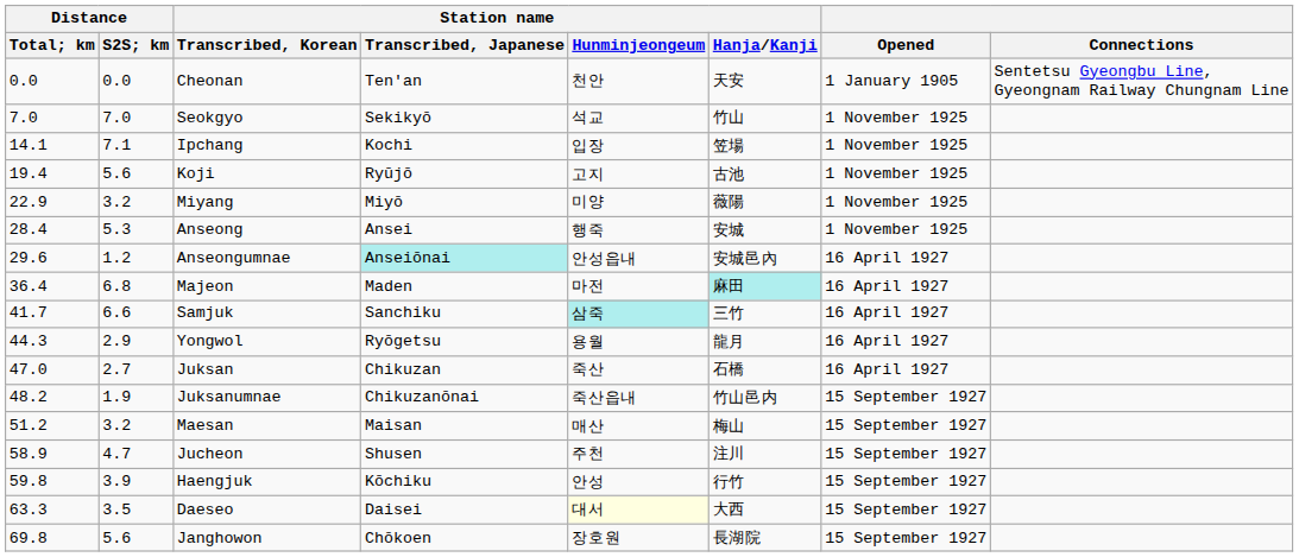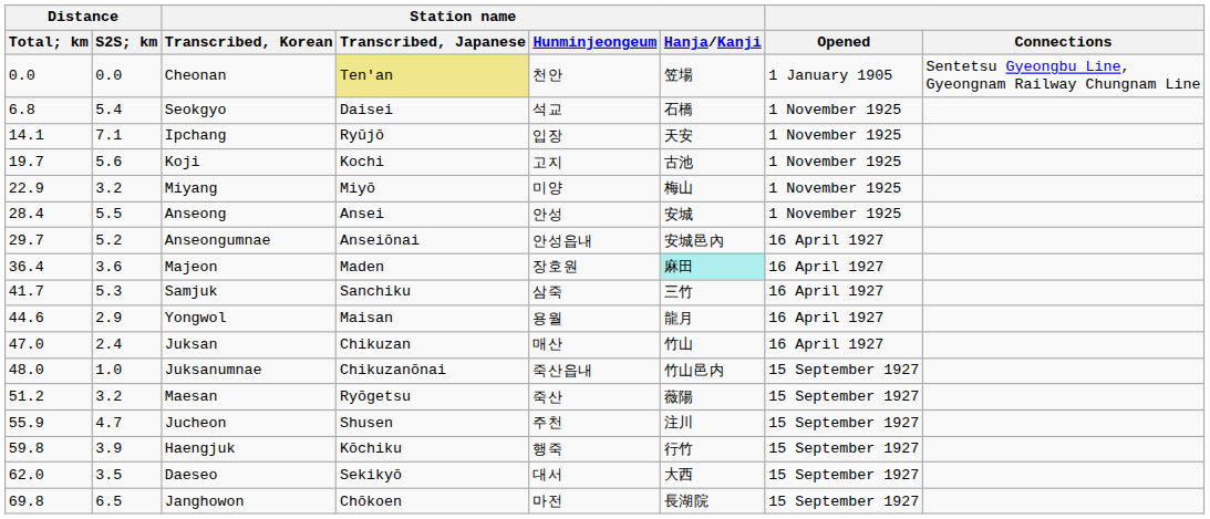Cheonan | Station name / Transcribed, Japanese: no background -> khaki background
Cheonan | Station name / Hanja/Kanji: 天安 -> 笠場
Seokgyo | Distance / Total; km: 7.0 -> 6.8
Seokgyo | Distance / S2S; km: 7.0 -> 5.4
Seokgyo | Station name / Transcribed, Japanese: Sekikyō -> Daisei
Seokgyo | Station name / Hanja/Kanji: 竹山 -> 石橋
Ipchang | Station name / Transcribed, Japanese: Kochi -> Ryūjō
Ipchang | Station name / Hanja/Kanji: 笠場 -> 天安
Koji | Distance / Total; km: 19.4 -> 19.7
Koji | Station name / Transcribed, Japanese: Ryūjō -> Kochi
Miyang | Station name / Hanja/Kanji: 薇陽 -> 梅山
Anseong | Distance / S2S; km: 5.3 -> 5.5
Anseong | Station name / Hunminjeongeum: 행죽 -> 안성
Anseongumnae | Distance / Total; km: 29.6 -> 29.7
Anseongumnae | Distance / S2S; km: 1.2 -> 5.2
Anseongumnae | Station name / Transcribed, Japanese: paleturquoise background -> no background
Majeon | Distance / S2S; km: 6.8 -> 3.6
Majeon | Station name / Hunminjeongeum: 마전 -> 장호원
Samjuk | Distance / S2S; km: 6.6 -> 5.3
Samjuk | Station name / Hunminjeongeum: paleturquoise background -> no background
Yongwol | Distance / Total; km: 44.3 -> 44.6
Yongwol | Station name / Transcribed, Japanese: Ryōgetsu -> Maisan
Juksan | Distance / S2S; km: 2.7 -> 2.4
Juksan | Station name / Hunminjeongeum: 죽산 -> 매산
Juksan | Station name / Hanja/Kanji: 石橋 -> 竹山
Juksanumnae | Distance / Total; km: 48.2 -> 48.0
Juksanumnae | Distance / S2S; km: 1.9 -> 1.0
Maesan | Station name / Transcribed, Japanese: Maisan -> Ryōgetsu
Maesan | Station name / Hunminjeongeum: 매산 -> 죽산
Maesan | Station name / Hanja/Kanji: 梅山 -> 薇陽
Jucheon | Distance / Total; km: 58.9 -> 55.9
Haengjuk | Station name / Hunminjeongeum: 안성 -> 행죽
Daeseo | Distance / Total; km: 63.3 -> 62.0
Daeseo | Station name / Transcribed, Japanese: Daisei -> Sekikyō
Daeseo | Station name / Hunminjeongeum: lightyellow background -> no background
Janghowon | Distance / S2S; km: 5.6 -> 6.5
Janghowon | Station name / Hunminjeongeum: 장호원 -> 마전
